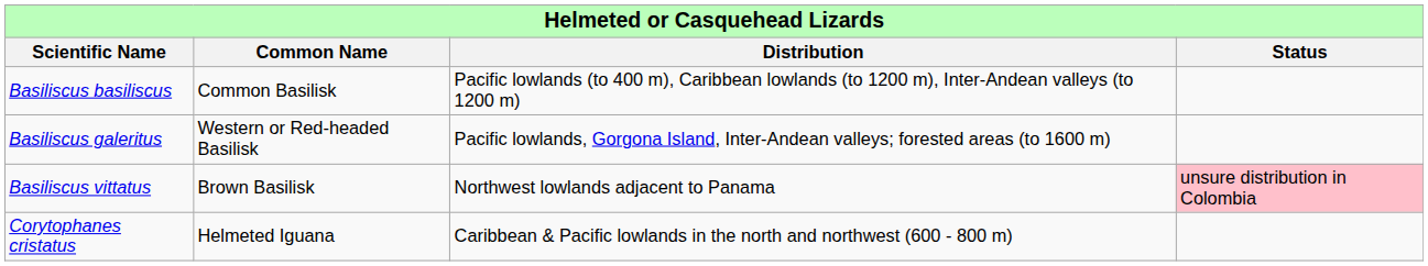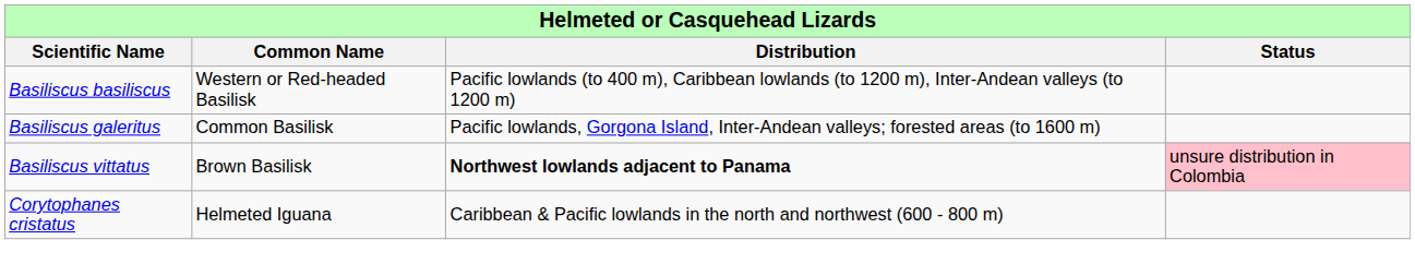Basiliscus basiliscus | column 2: Common Basilisk -> Western or Red-headed Basilisk
Basiliscus galeritus | column 2: Western or Red-headed Basilisk -> Common Basilisk
Basiliscus vittatus | column 3: normal -> bold
